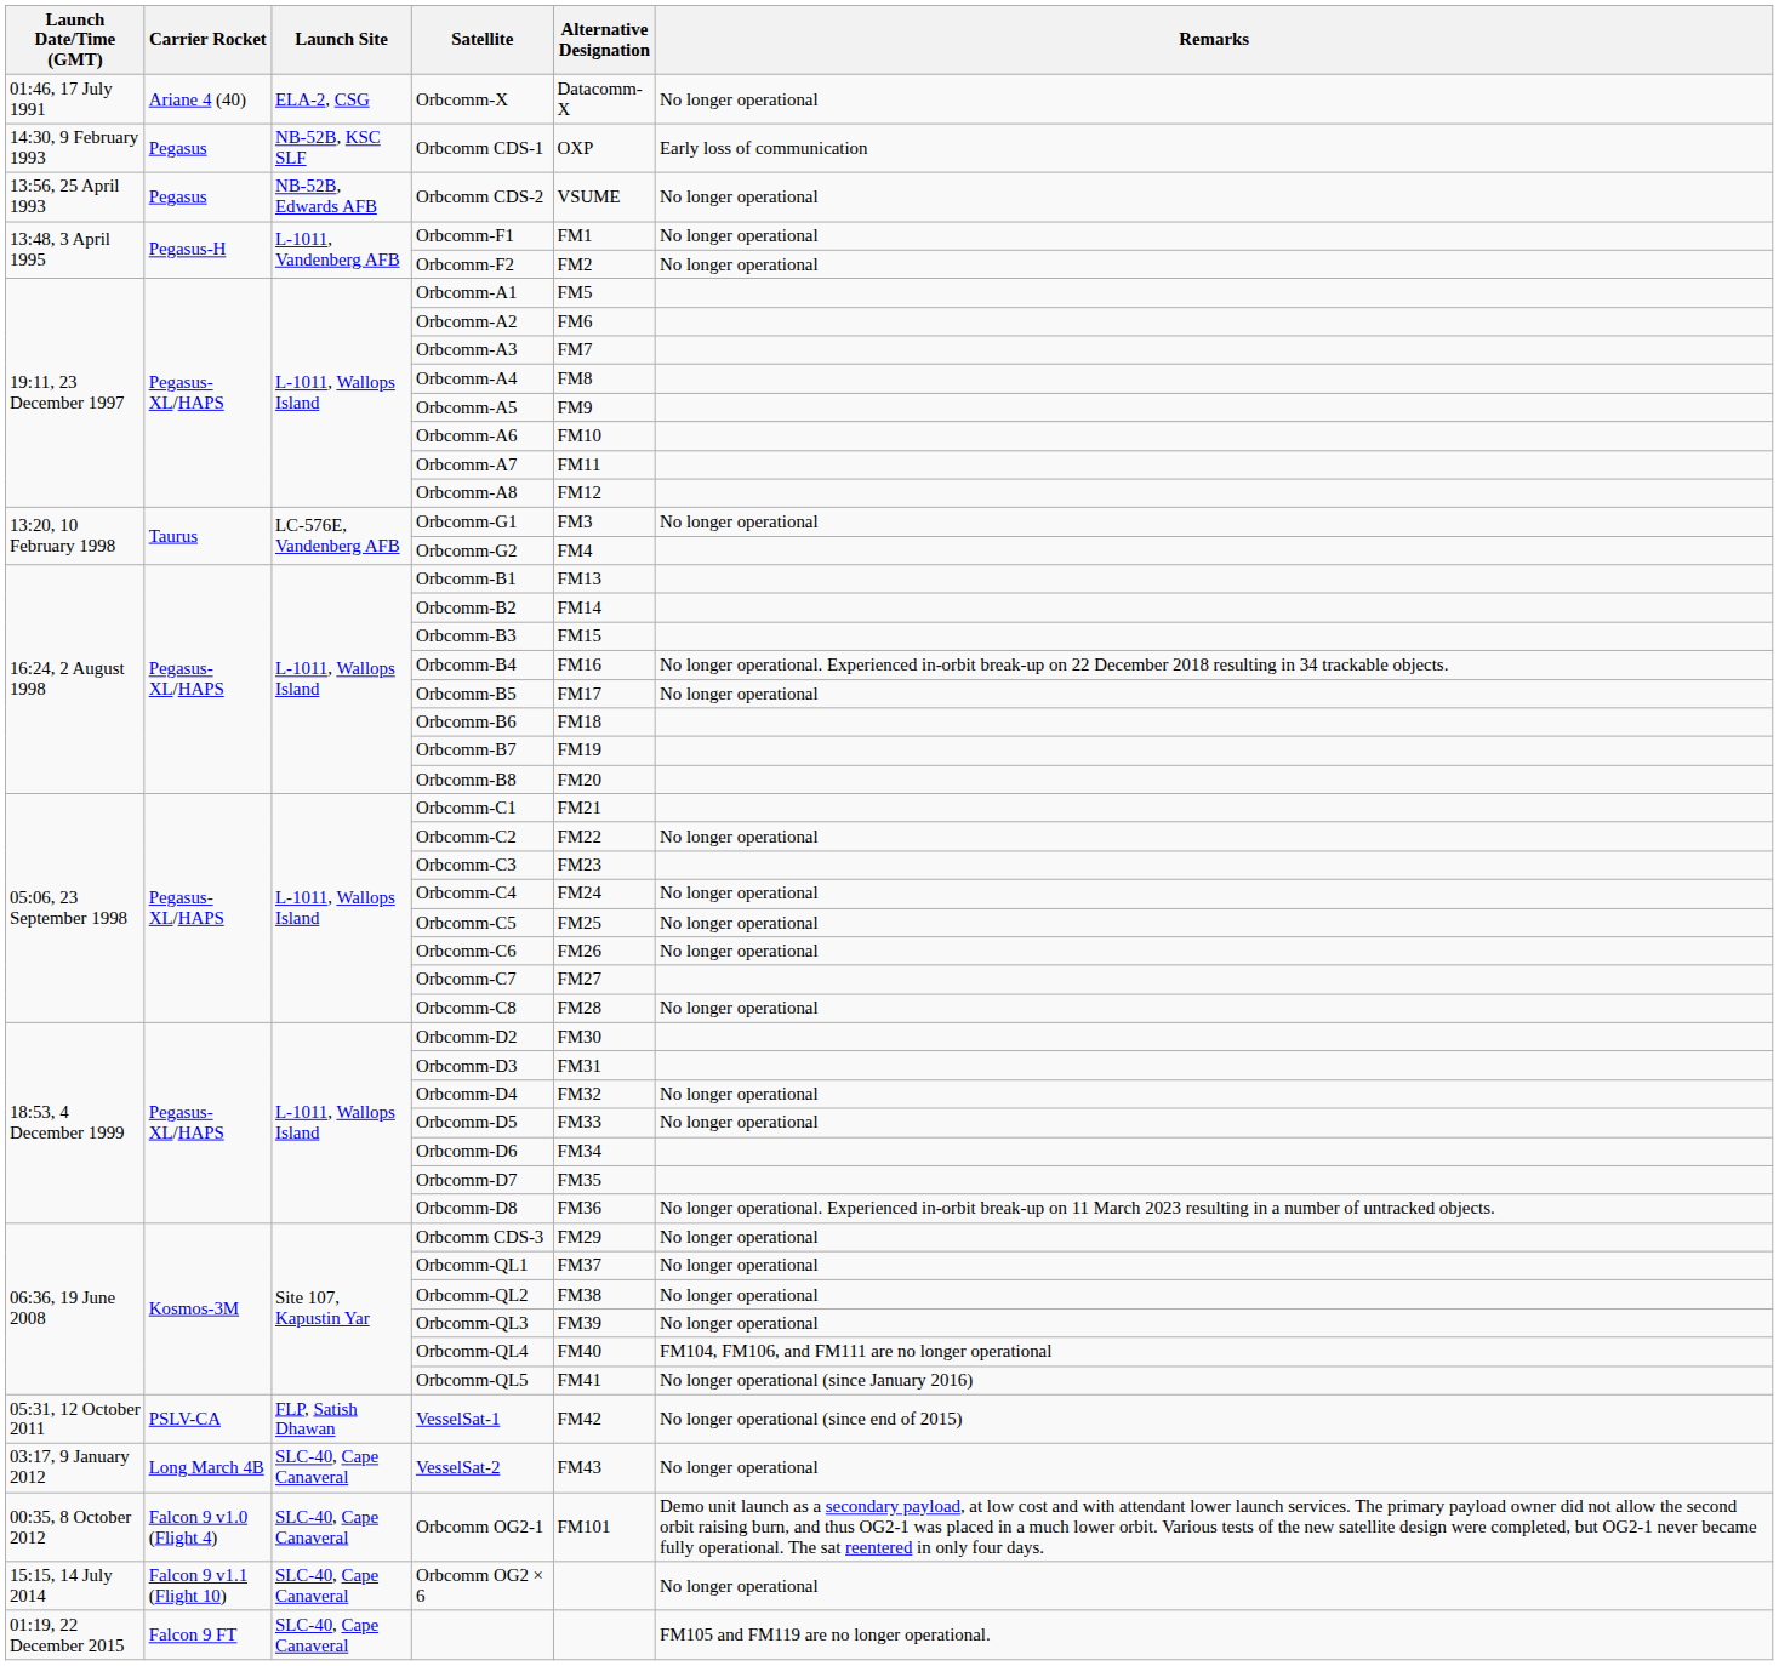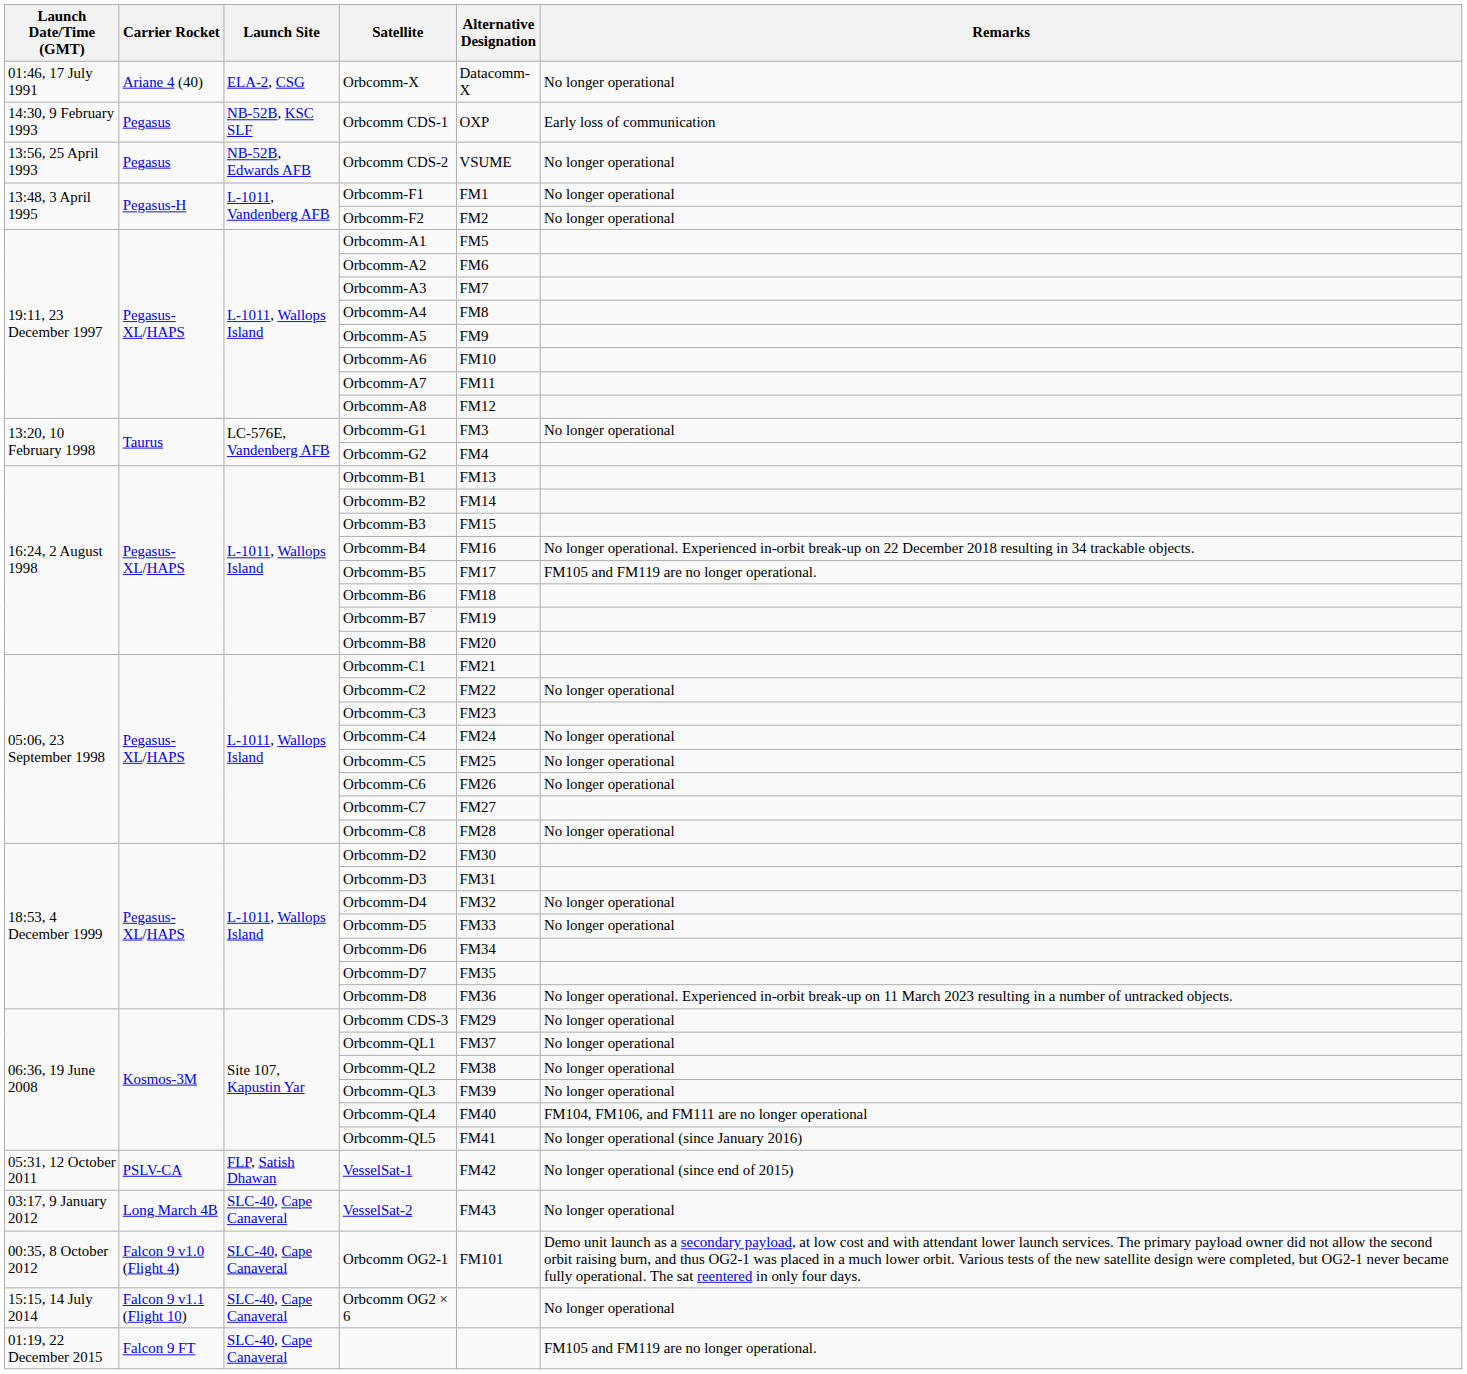Orbcomm-B5 | Remarks: No longer operational -> FM105 and FM119 are no longer operational.
